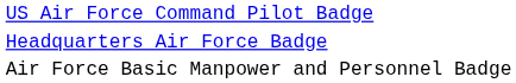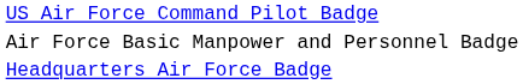rows swapped: Air Force Basic Manpower and Personnel Badge <-> Headquarters Air Force Badge
